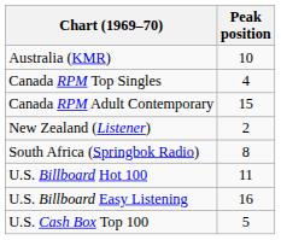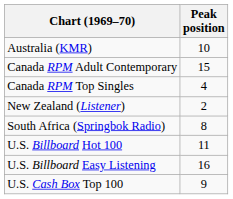rows swapped: Canada RPM Adult Contemporary <-> Canada RPM Top Singles
U.S. Cash Box Top 100 | Peak position: 5 -> 9
